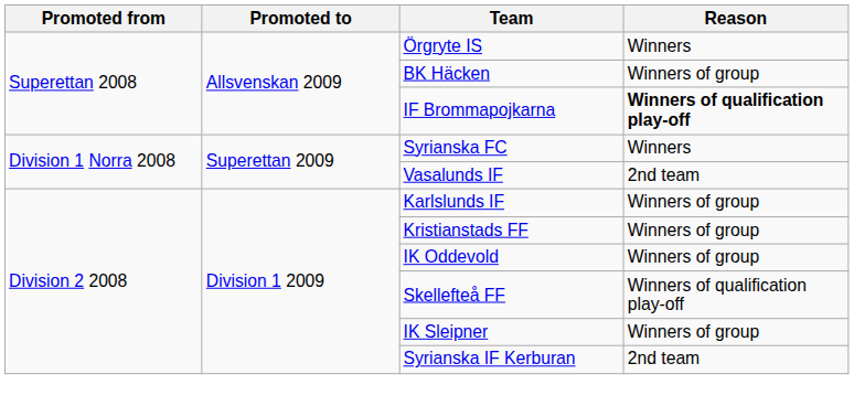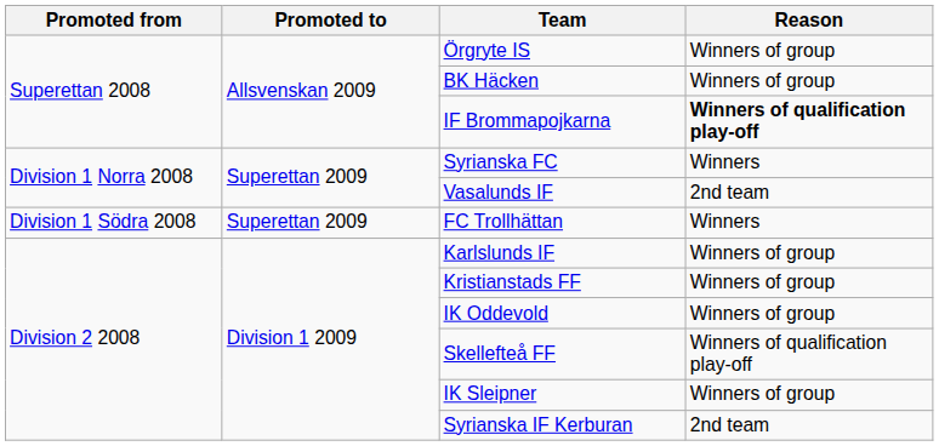Örgryte IS | Reason: Winners -> Winners of group
+ row: Division 1 Södra 2008 | Superettan 2009 | FC Trollhättan | Winners
